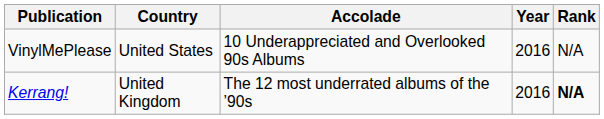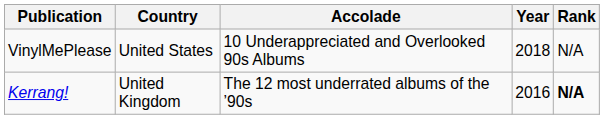VinylMePlease | Year: 2016 -> 2018
